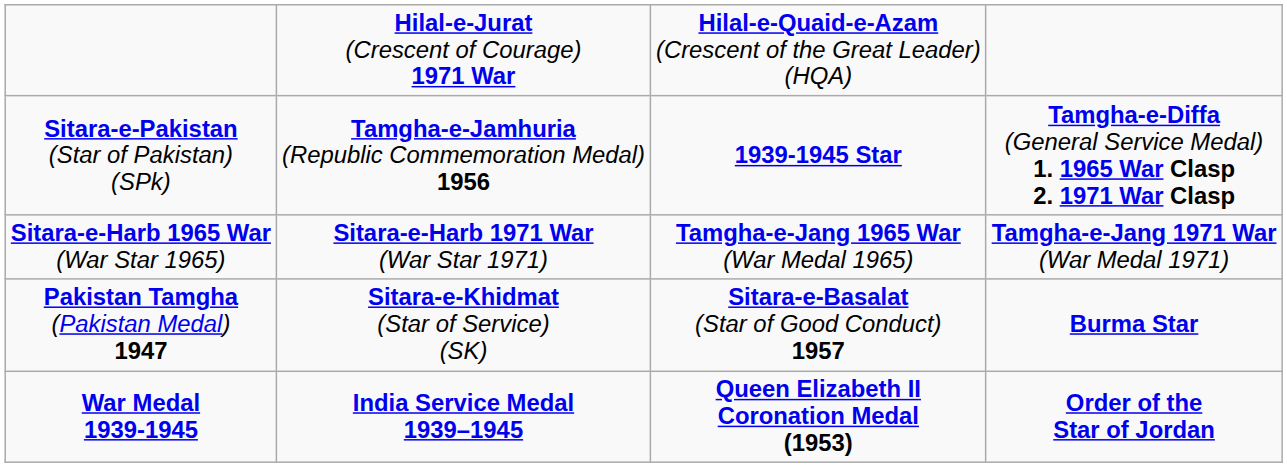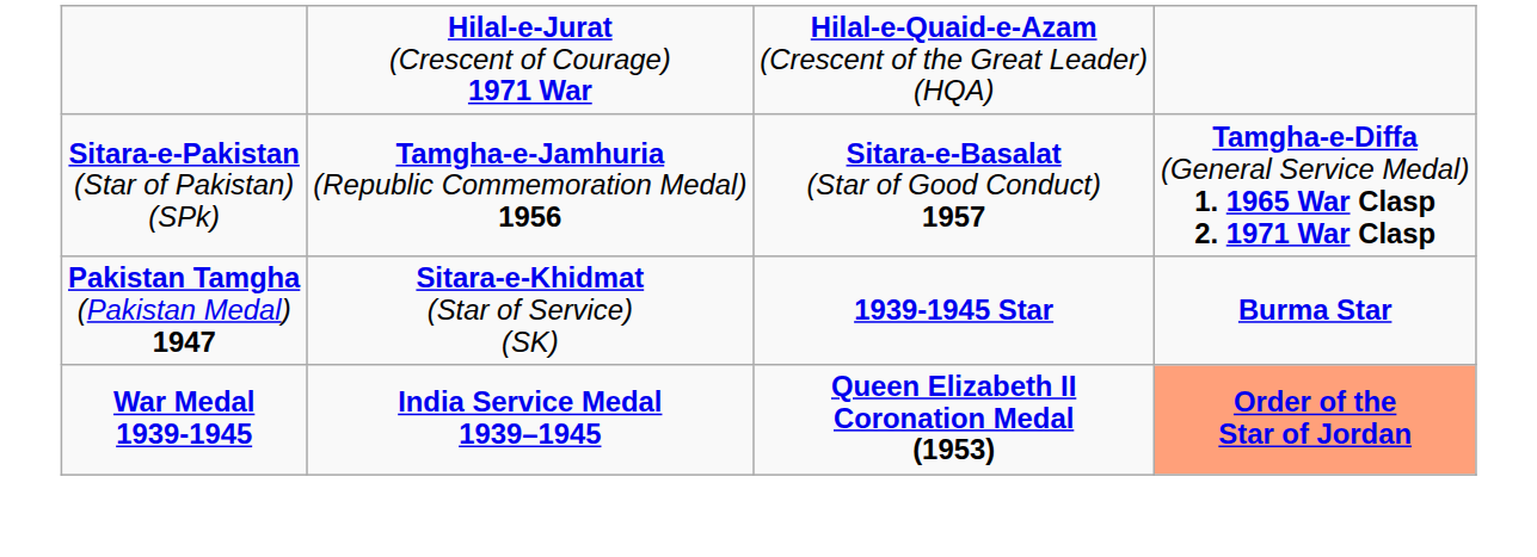Sitara-e-Pakistan (Star of Pakistan) (SPk) | column 3: 1939-1945 Star -> Sitara-e-Basalat (Star of Good Conduct) 1957
- row: Sitara-e-Harb 1965 War (War Star 1965) | Sitara-e-Harb 1971 War (War Star 1971) | Tamgha-e-Jang 1965 War (War Medal 1965) | Tamgha-e-Jang 1971 War (War Medal 1971)
Pakistan Tamgha (Pakistan Medal) 1947 | column 3: Sitara-e-Basalat (Star of Good Conduct) 1957 -> 1939-1945 Star
War Medal 1939-1945 | column 4: no background -> lightsalmon background
